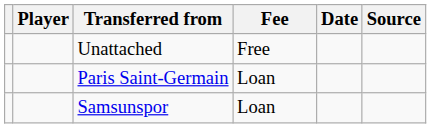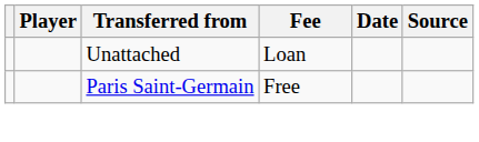Unattached | Fee: Free -> Loan
Paris Saint-Germain | Fee: Loan -> Free
- row: Samsunspor | Loan
